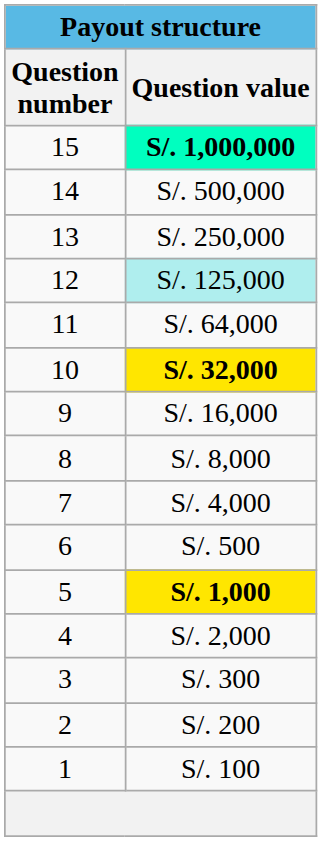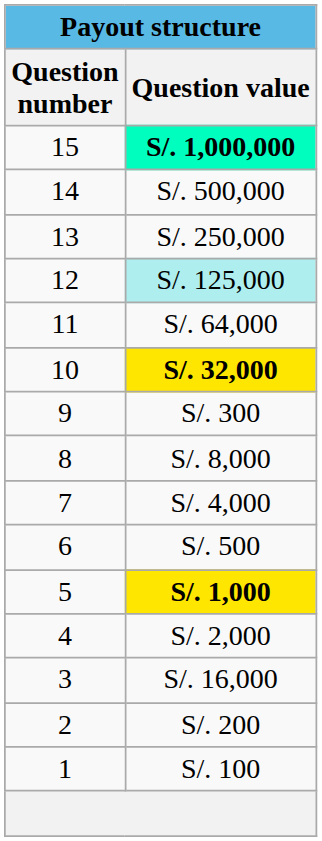9 | Question value: S/. 16,000 -> S/. 300
3 | Question value: S/. 300 -> S/. 16,000
